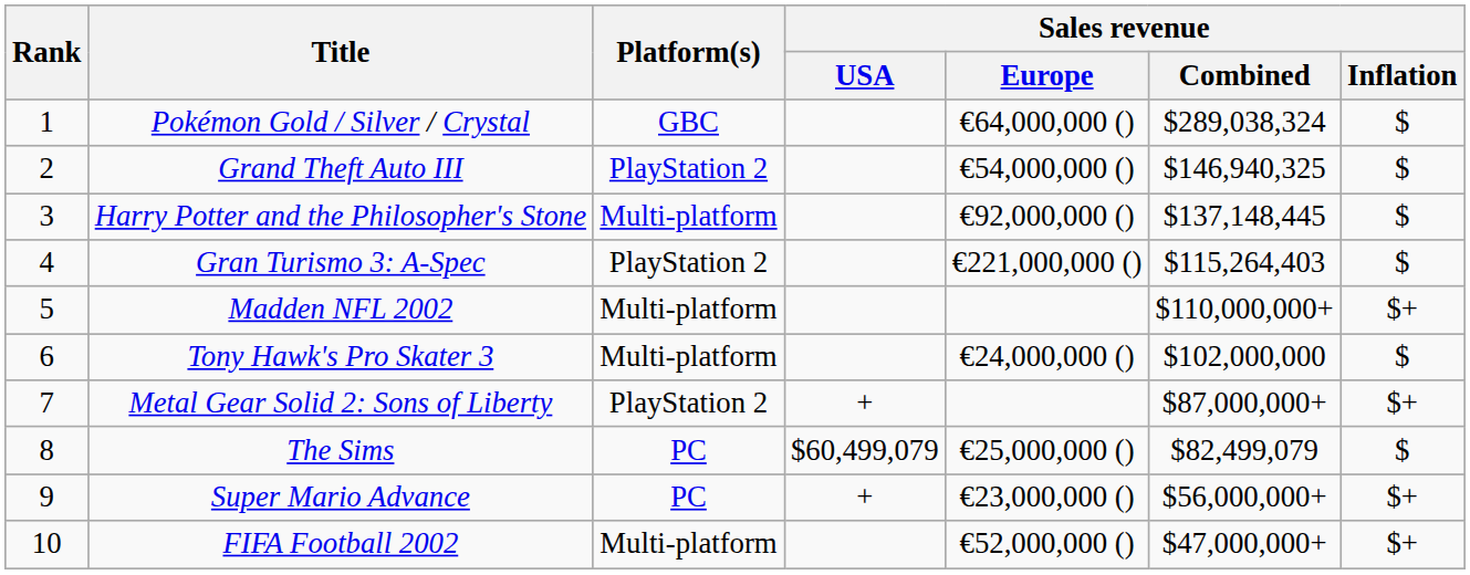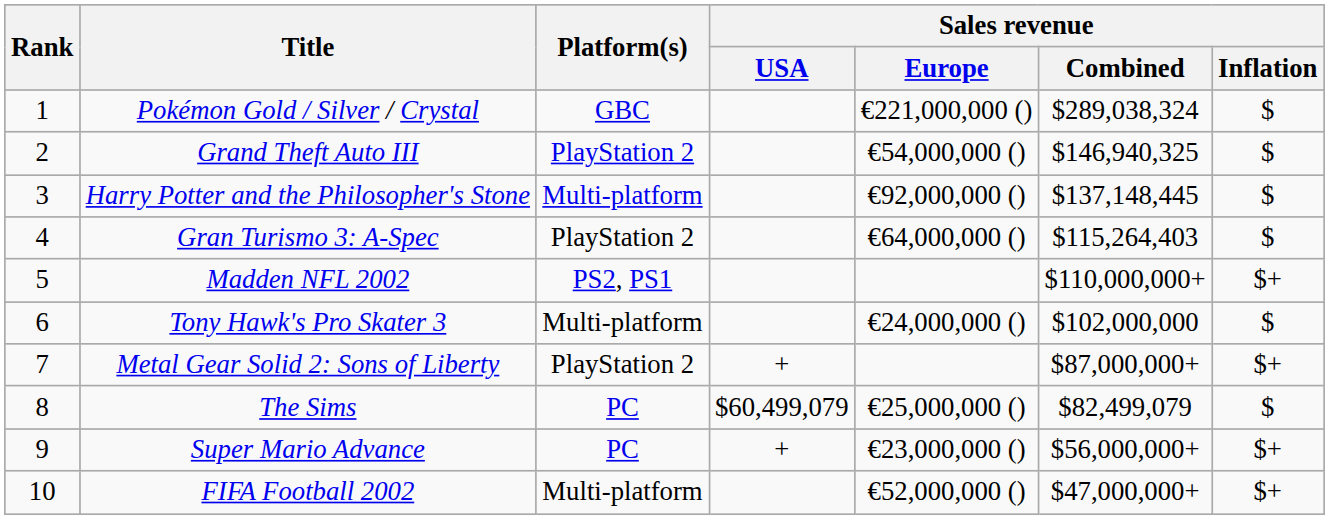Pokémon Gold / Silver / Crystal | Sales revenue / Europe: €64,000,000 () -> €221,000,000 ()
Gran Turismo 3: A-Spec | Sales revenue / Europe: €221,000,000 () -> €64,000,000 ()
Madden NFL 2002 | Platform(s): Multi-platform -> PS2, PS1
